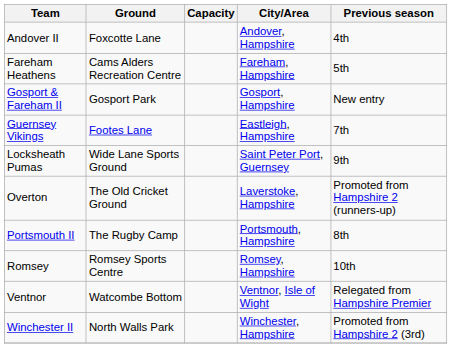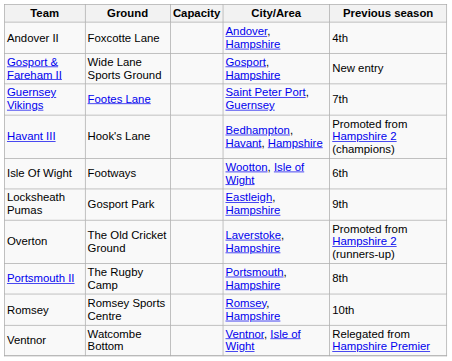- row: Fareham Heathens | Cams Alders Recreation Centre | Fareham, Hampshire | 5th
Gosport & Fareham II | Ground: Gosport Park -> Wide Lane Sports Ground
Guernsey Vikings | City/Area: Eastleigh, Hampshire -> Saint Peter Port, Guernsey
+ row: Havant III | Hook's Lane | Bedhampton, Havant, Hampshire | Promoted from Hampshire 2 (champions)
+ row: Isle Of Wight | Footways | Wootton, Isle of Wight | 6th
Locksheath Pumas | Ground: Wide Lane Sports Ground -> Gosport Park
Locksheath Pumas | City/Area: Saint Peter Port, Guernsey -> Eastleigh, Hampshire
- row: Winchester II | North Walls Park | Winchester, Hampshire | Promoted from Hampshire 2 (3rd)
